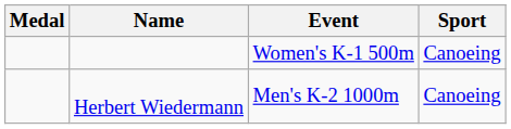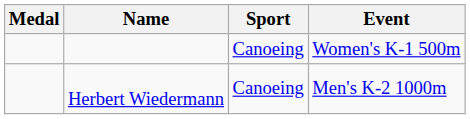columns swapped: Sport <-> Event
